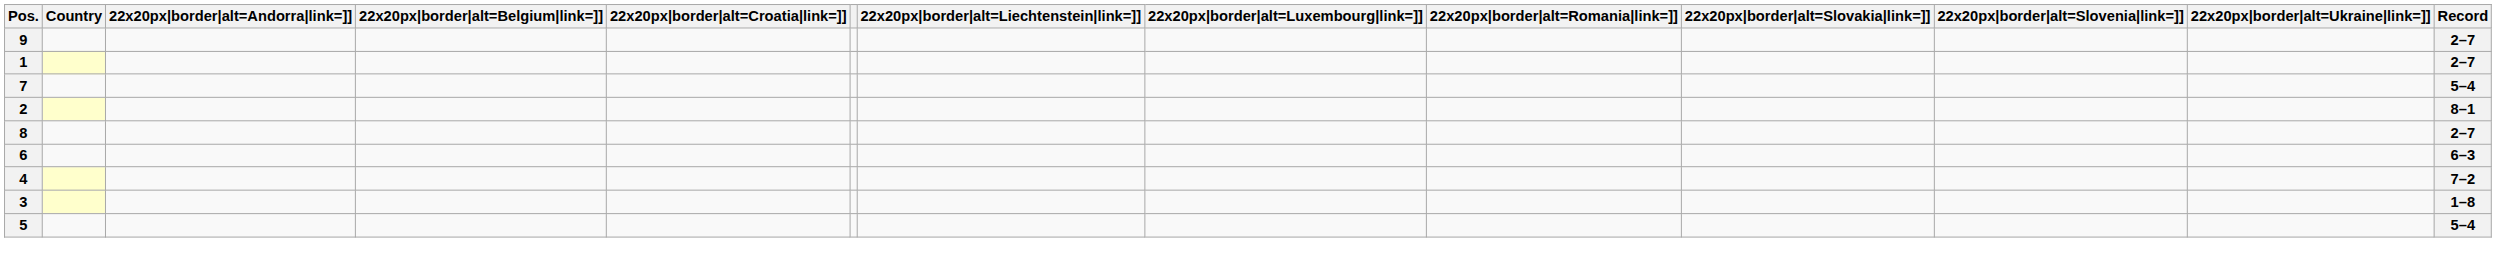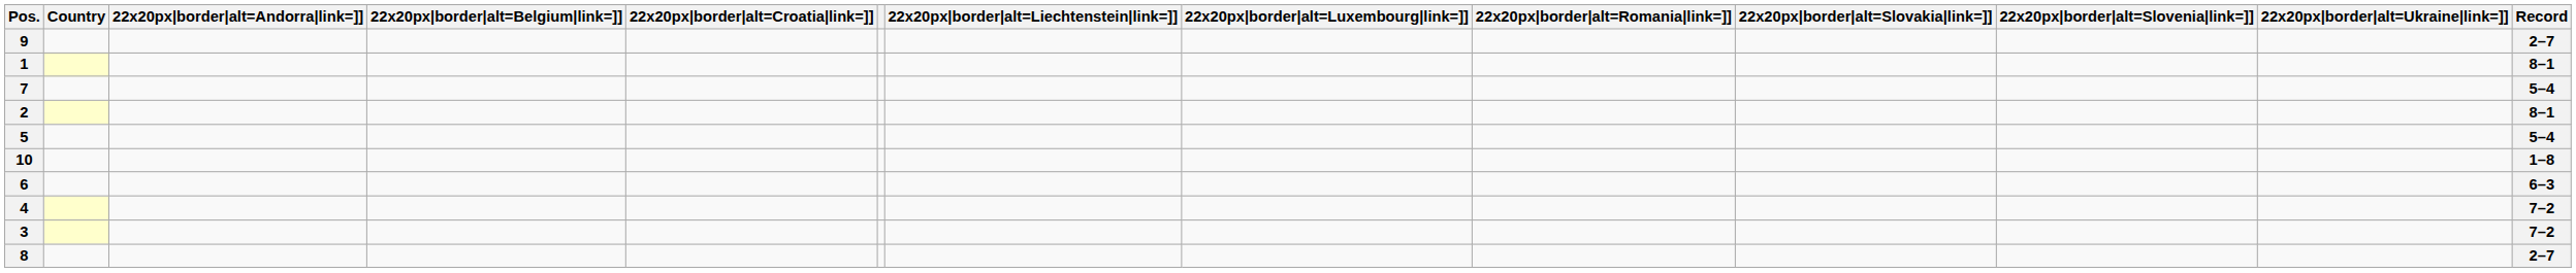1 | Record: 2–7 -> 8–1
rows swapped: 5 <-> 8
+ row: 10 | 1–8
3 | Record: 1–8 -> 7–2
